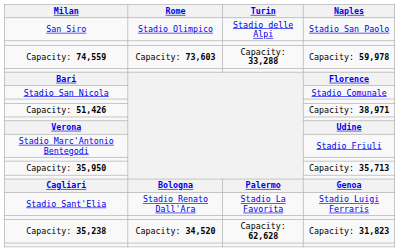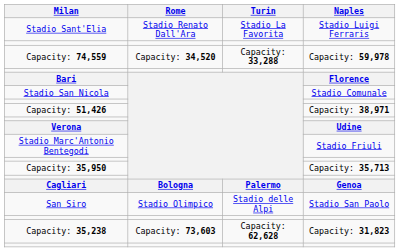rows swapped: San Siro <-> Stadio Sant'Elia
Capacity: 74,559 | Rome: Capacity: 73,603 -> Capacity: 34,520
Capacity: 35,238 | Rome: Capacity: 34,520 -> Capacity: 73,603
